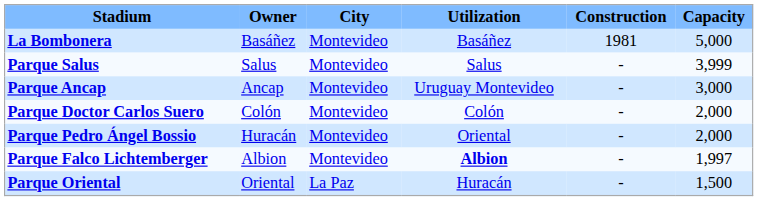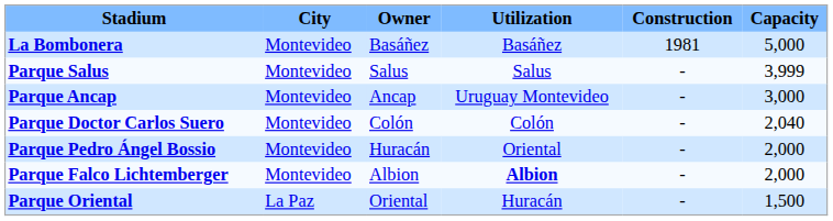columns swapped: City <-> Owner
Parque Doctor Carlos Suero | Capacity: 2,000 -> 2,040
Parque Falco Lichtemberger | Capacity: 1,997 -> 2,000
